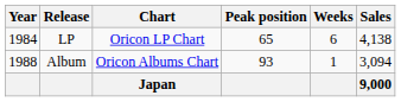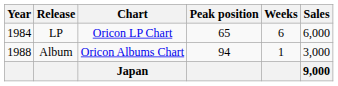LP | Sales: 4,138 -> 6,000
Album | Peak position: 93 -> 94
Album | Sales: 3,094 -> 3,000
